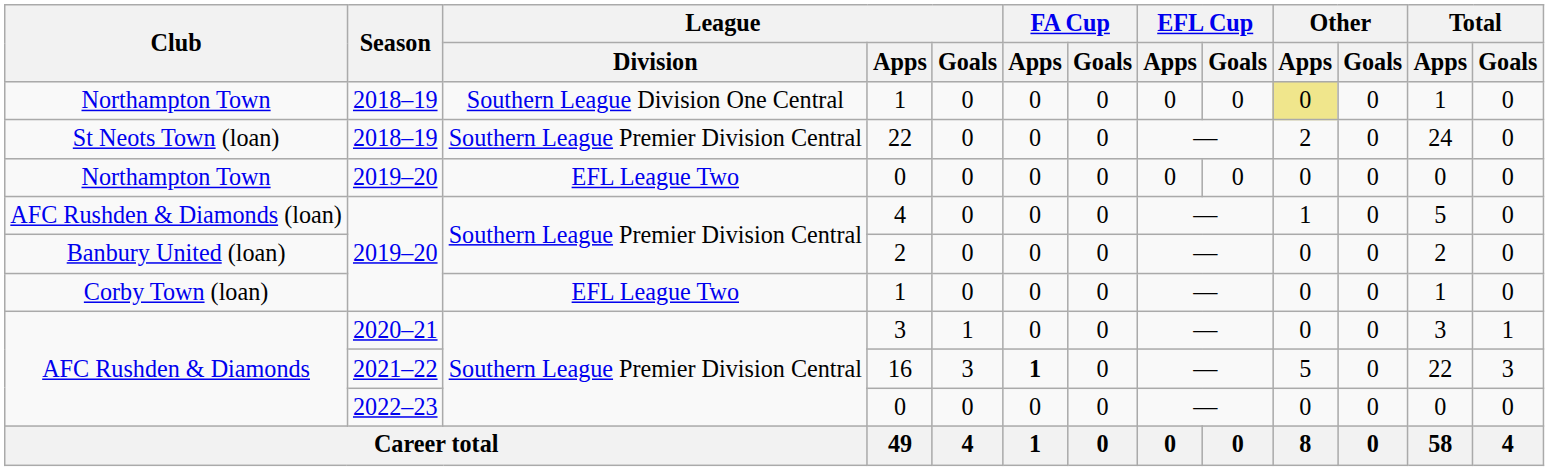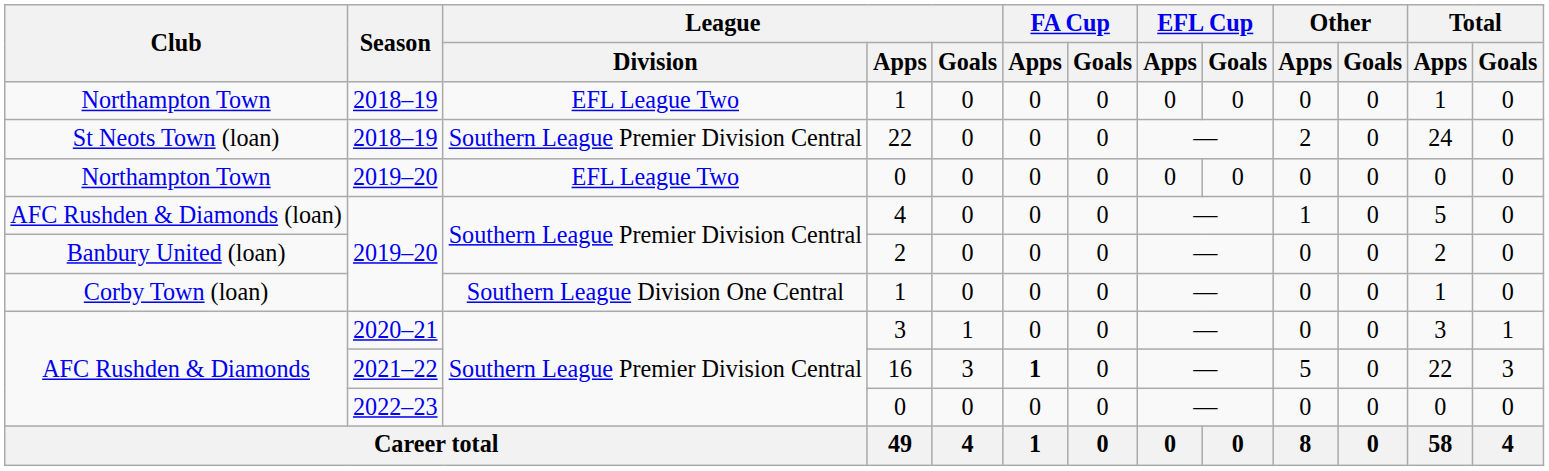Northampton Town / 1 | League / Division: Southern League Division One Central -> EFL League Two
Northampton Town / 1 | Other / Apps: khaki background -> no background
Corby Town (loan) / 1 | League / Division: EFL League Two -> Southern League Division One Central
